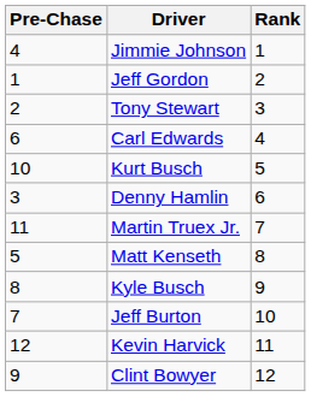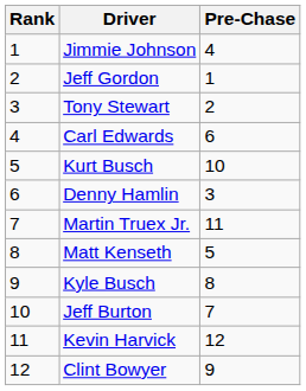columns swapped: Rank <-> Pre-Chase
